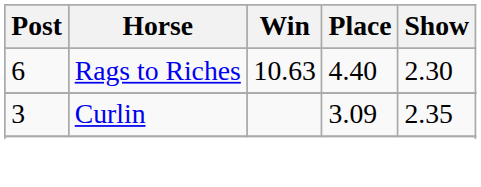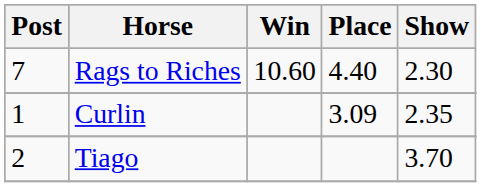Rags to Riches | Post: 6 -> 7
Rags to Riches | Win: 10.63 -> 10.60
Curlin | Post: 3 -> 1
+ row: 2 | Tiago | 3.70
